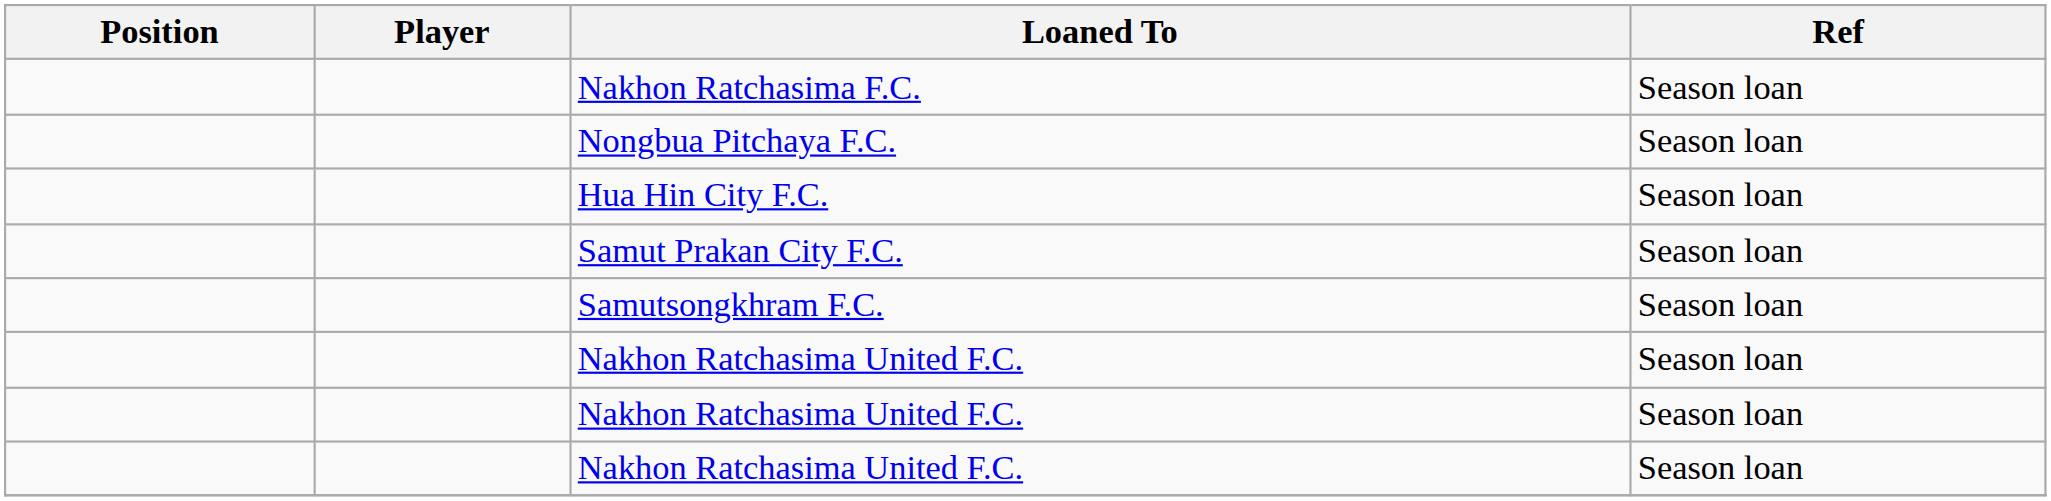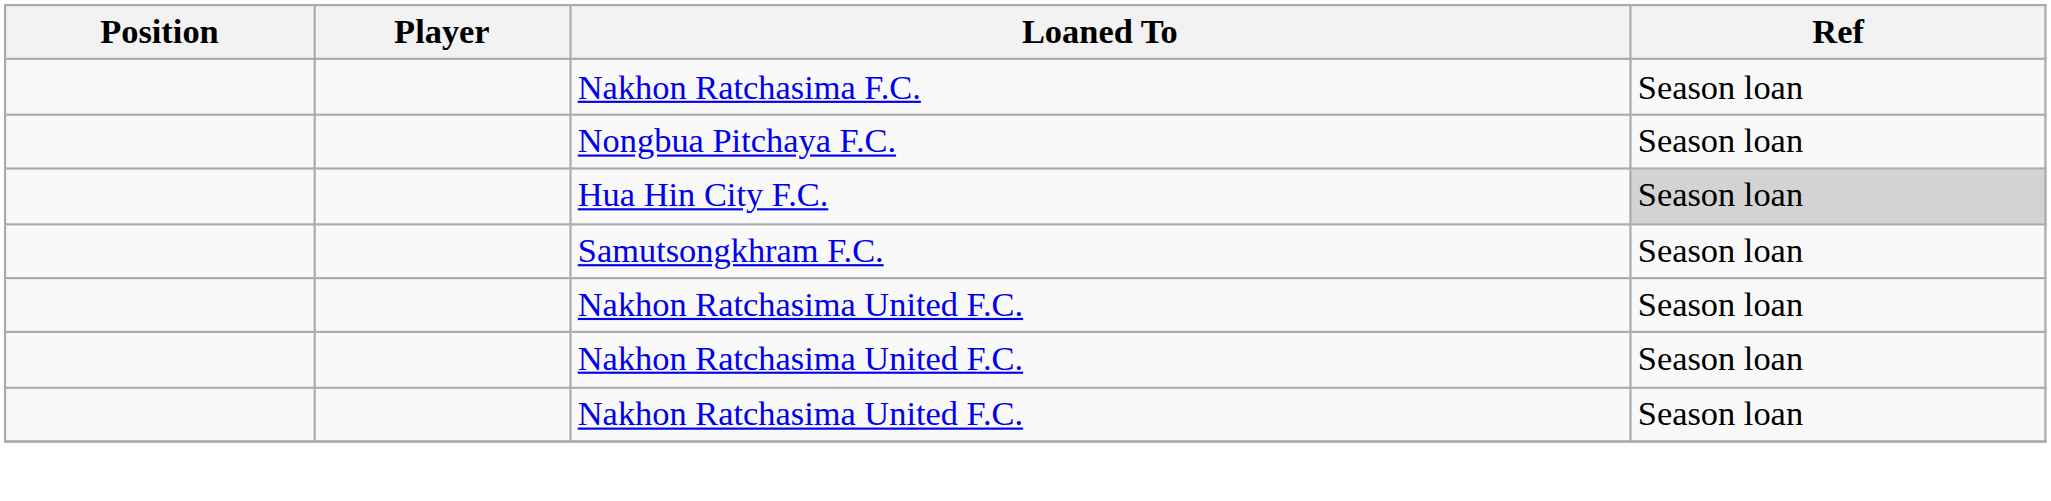Hua Hin City F.C. | Ref: no background -> lightgrey background
- row: Samut Prakan City F.C. | Season loan
